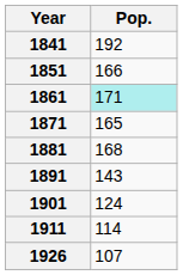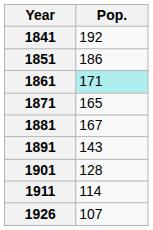1851 | Pop.: 166 -> 186
1881 | Pop.: 168 -> 167
1901 | Pop.: 124 -> 128
